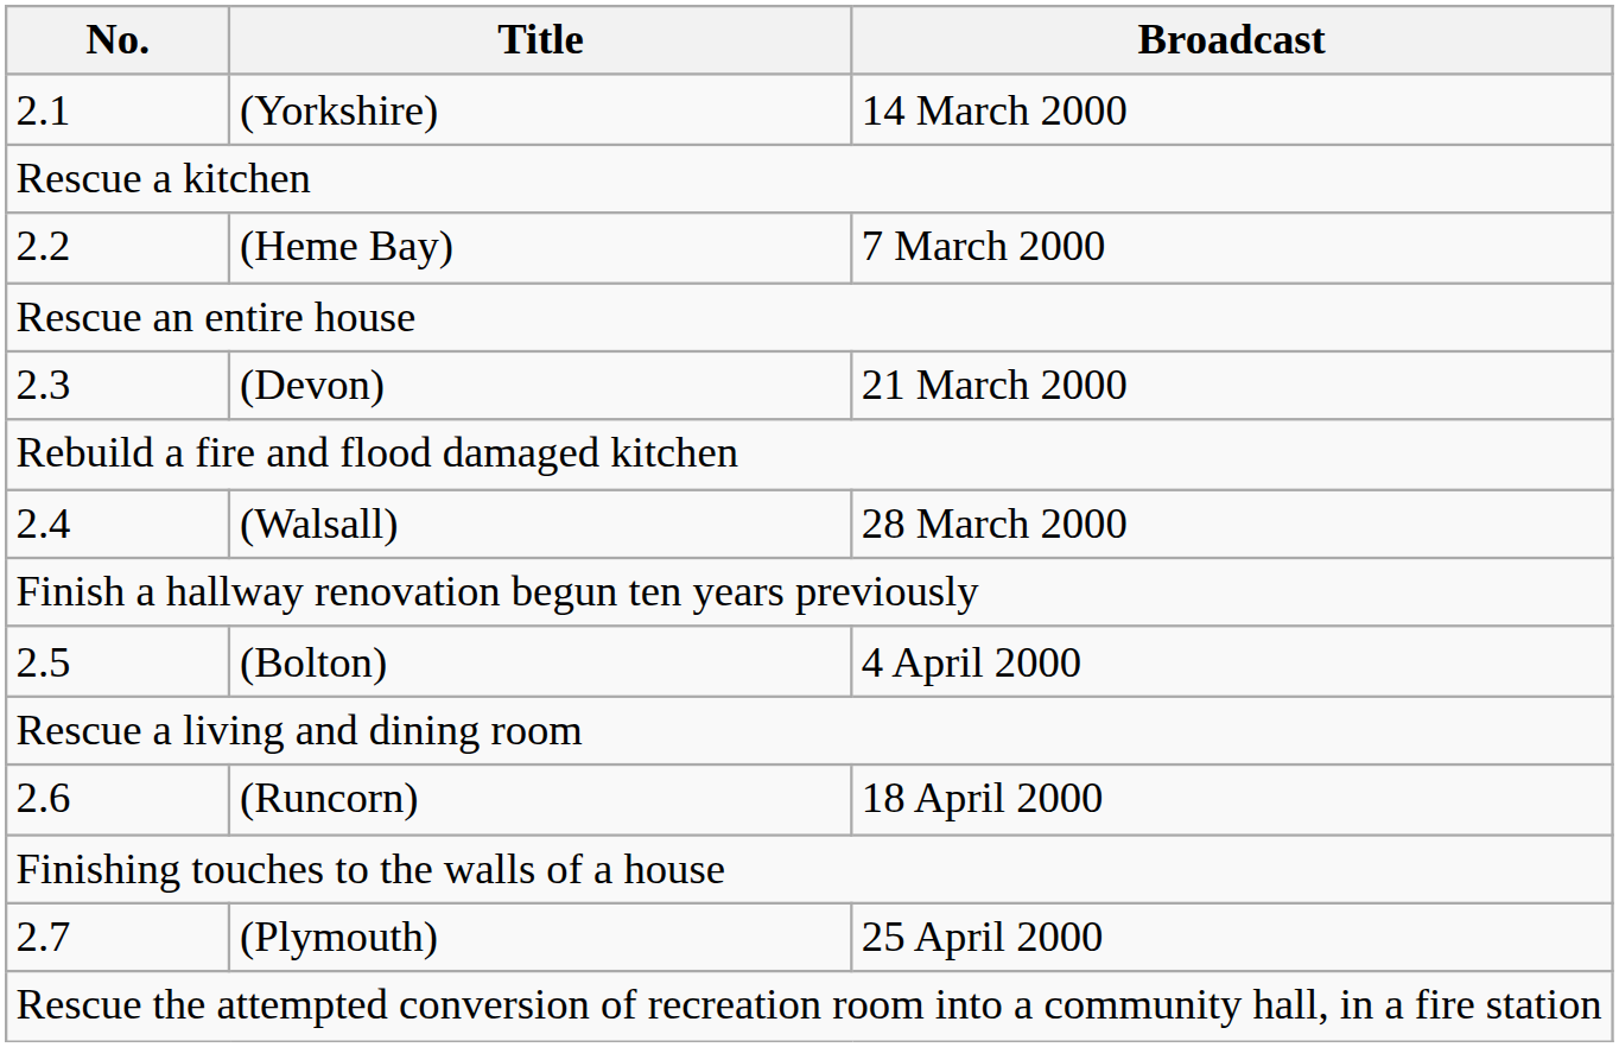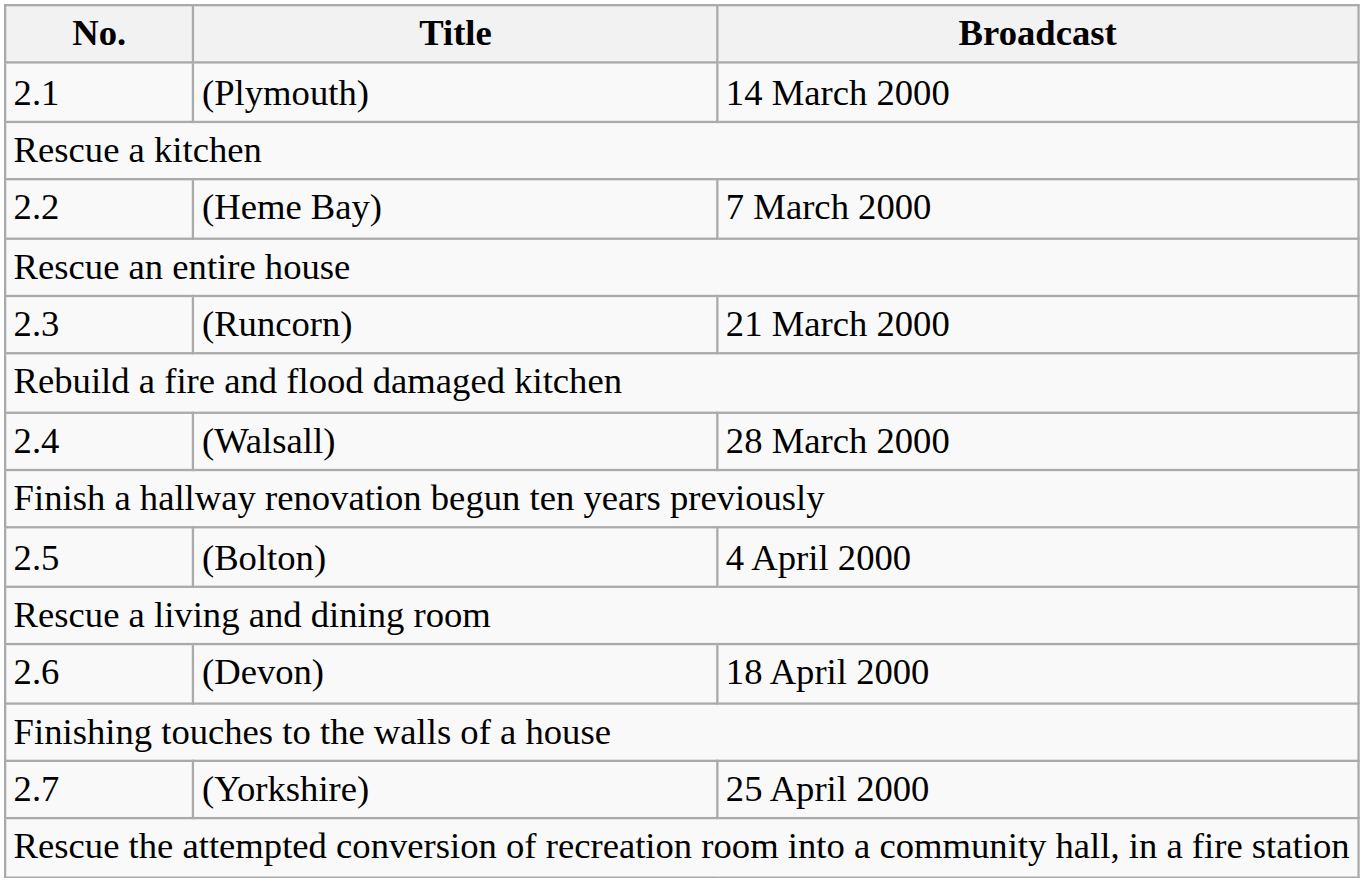2.1 | Title: (Yorkshire) -> (Plymouth)
2.3 | Title: (Devon) -> (Runcorn)
2.6 | Title: (Runcorn) -> (Devon)
2.7 | Title: (Plymouth) -> (Yorkshire)
